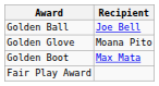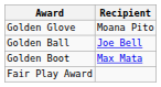rows swapped: Golden Ball <-> Golden Glove
